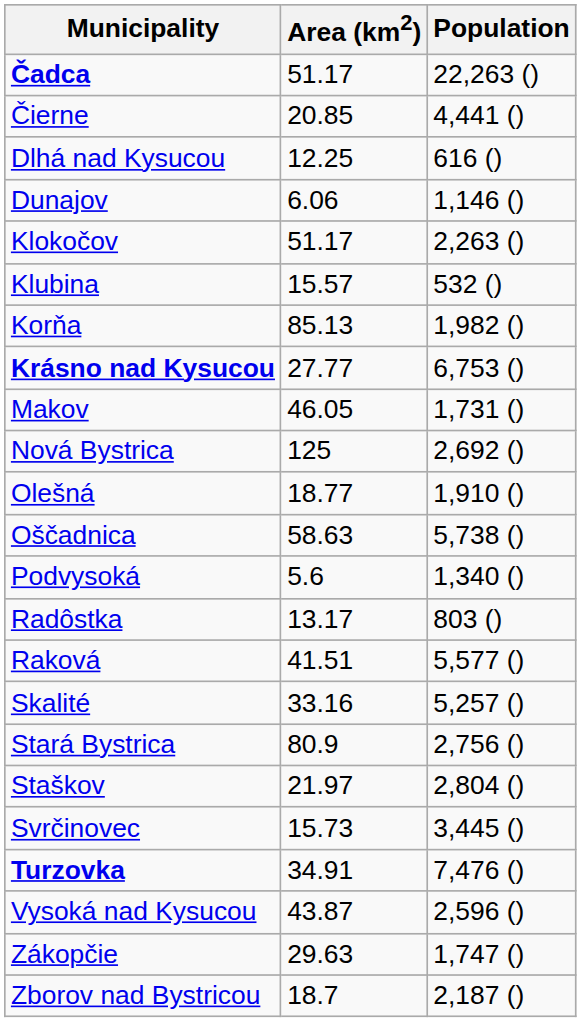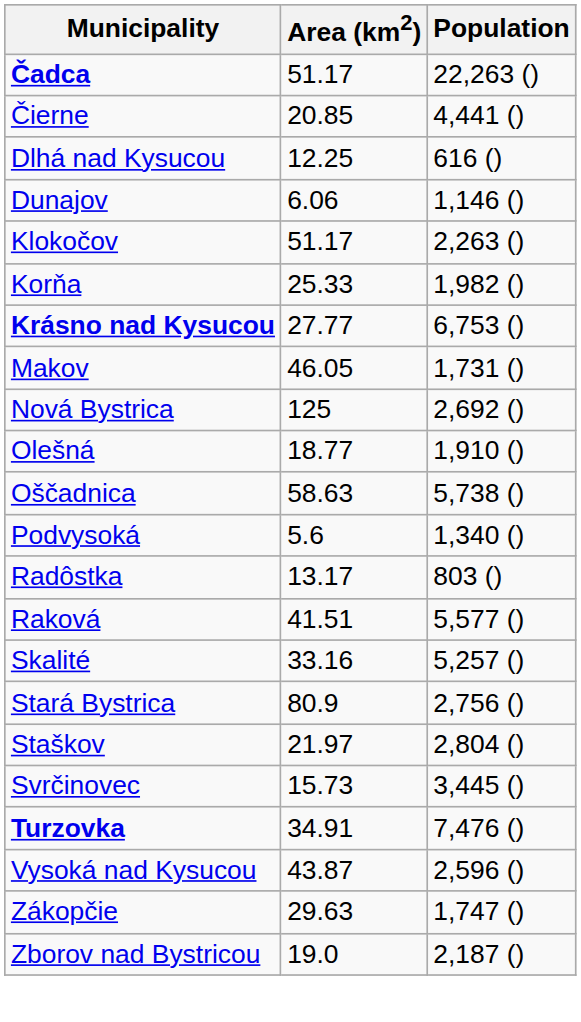- row: Klubina | 15.57 | 532 ()
Korňa | Area (km2): 85.13 -> 25.33
Zborov nad Bystricou | Area (km2): 18.7 -> 19.0
